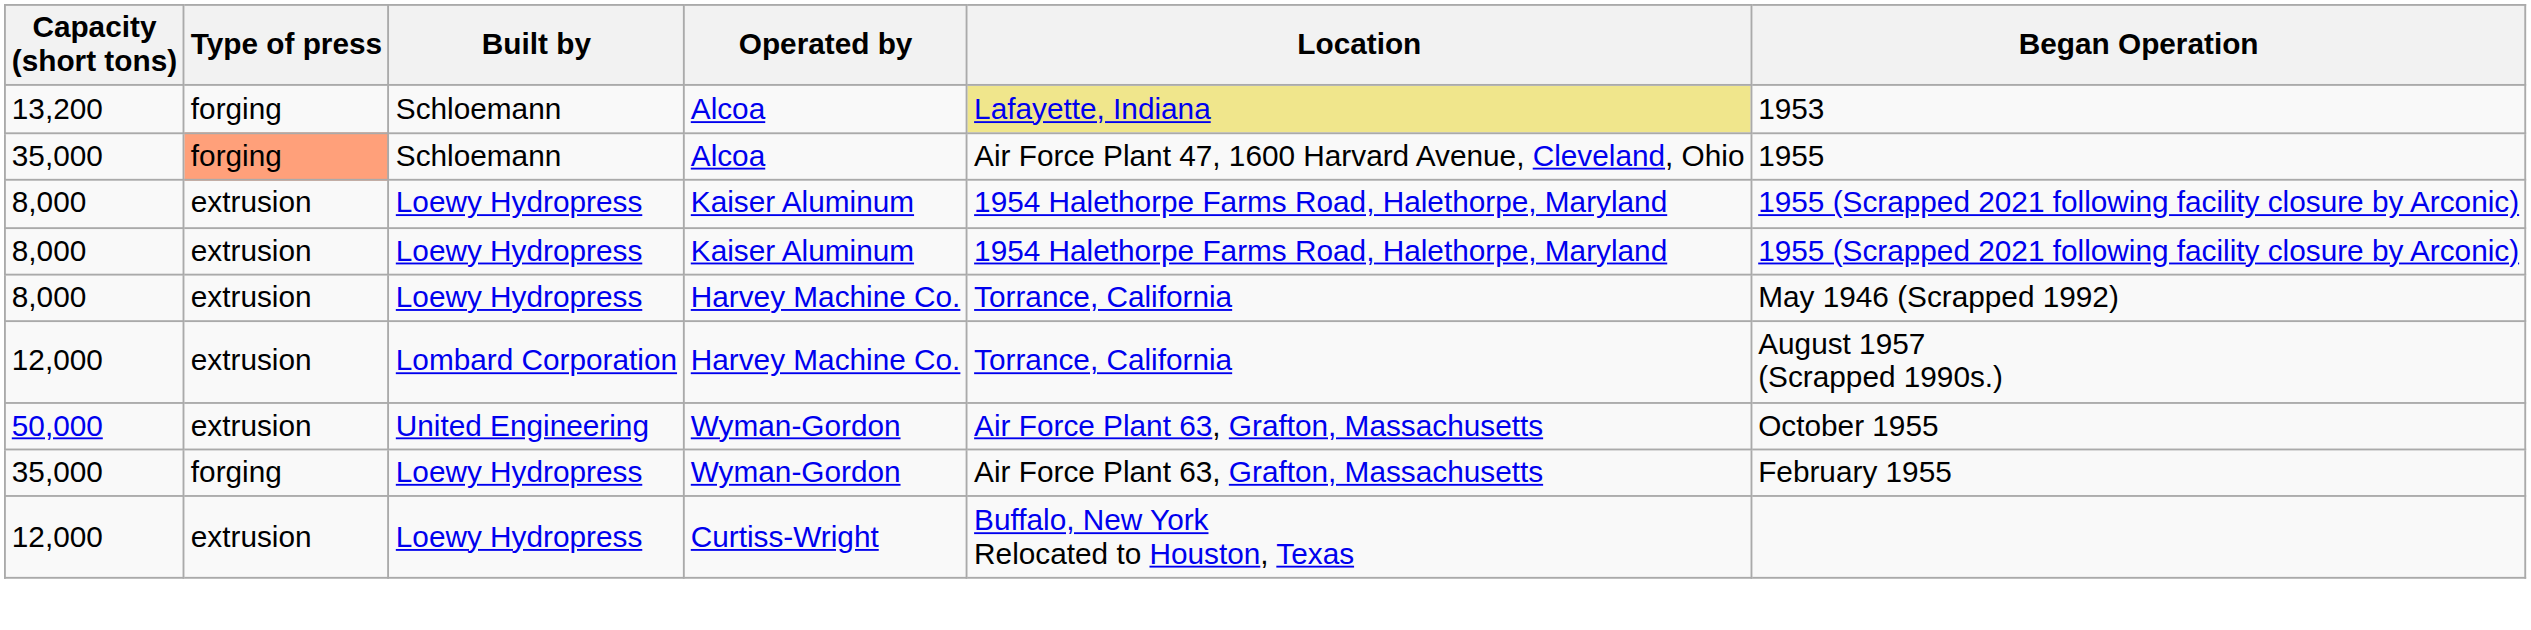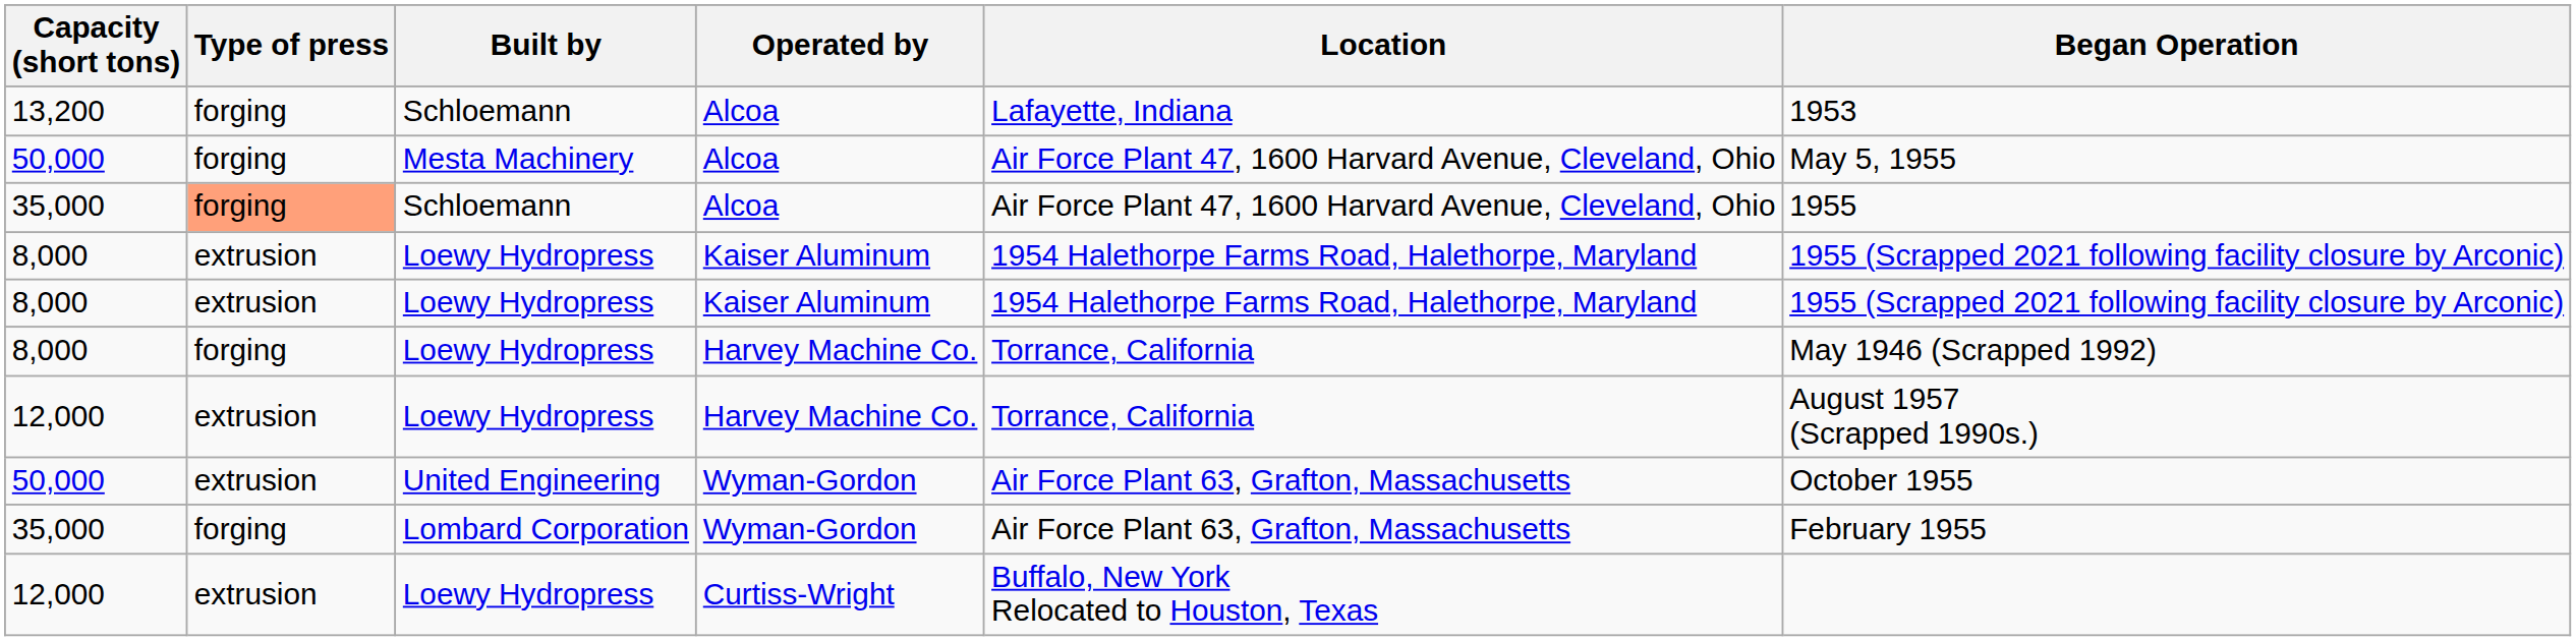13,200 | Location: khaki background -> no background
+ row: 50,000 | forging | Mesta Machinery | Alcoa | Air Force Plant 47, 1600 Harvard Avenue, Cleveland, Ohio | May 5, 1955
8,000 / Harvey Machine Co. | Type of press: extrusion -> forging
12,000 / Harvey Machine Co. | Built by: Lombard Corporation -> Loewy Hydropress
35,000 / Wyman-Gordon | Built by: Loewy Hydropress -> Lombard Corporation
